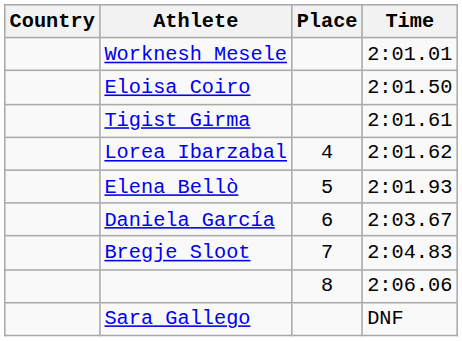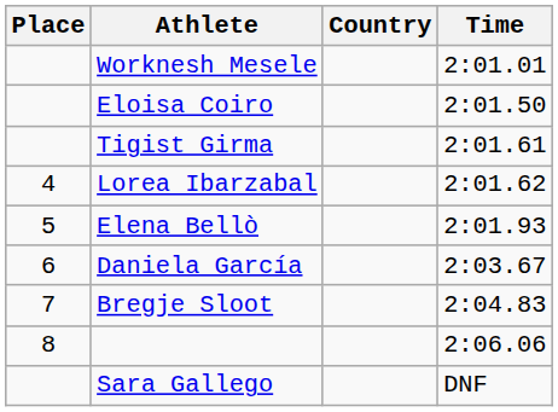columns swapped: Place <-> Country
